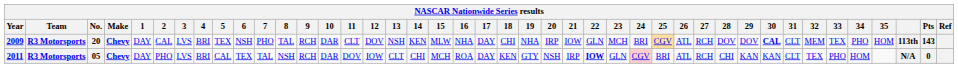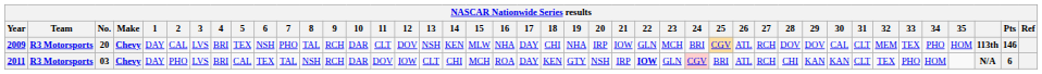2009 | 30: bold -> normal
2009 | Pts: 143 -> 146
2011 | No.: 05 -> 03
2011 | Pts: 0 -> 6
